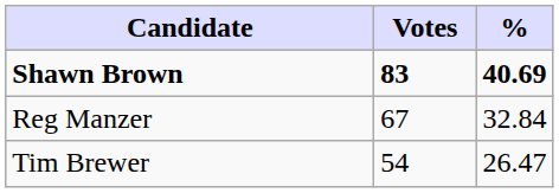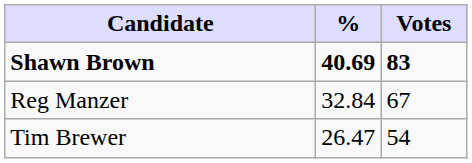columns swapped: Votes <-> %
